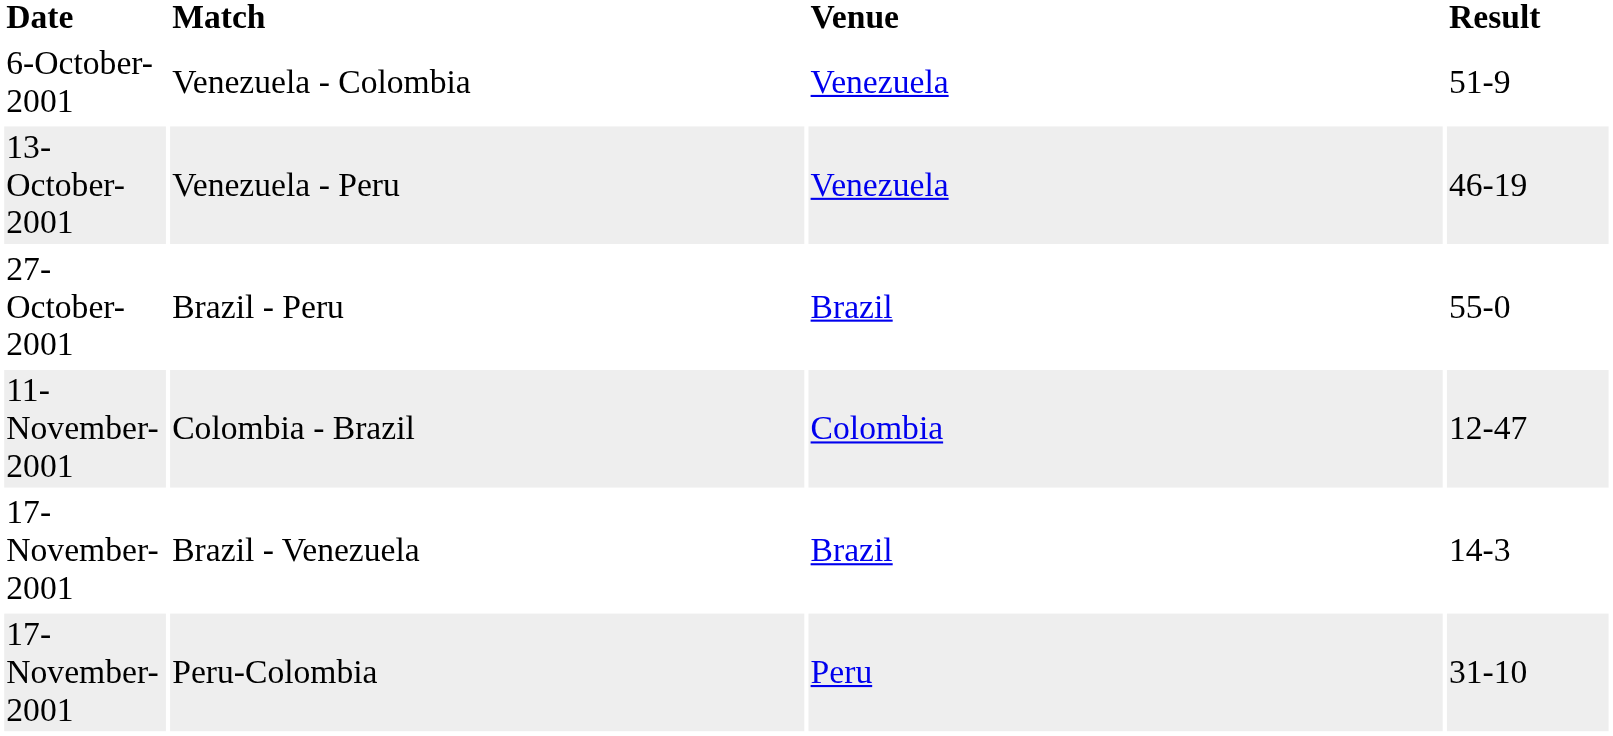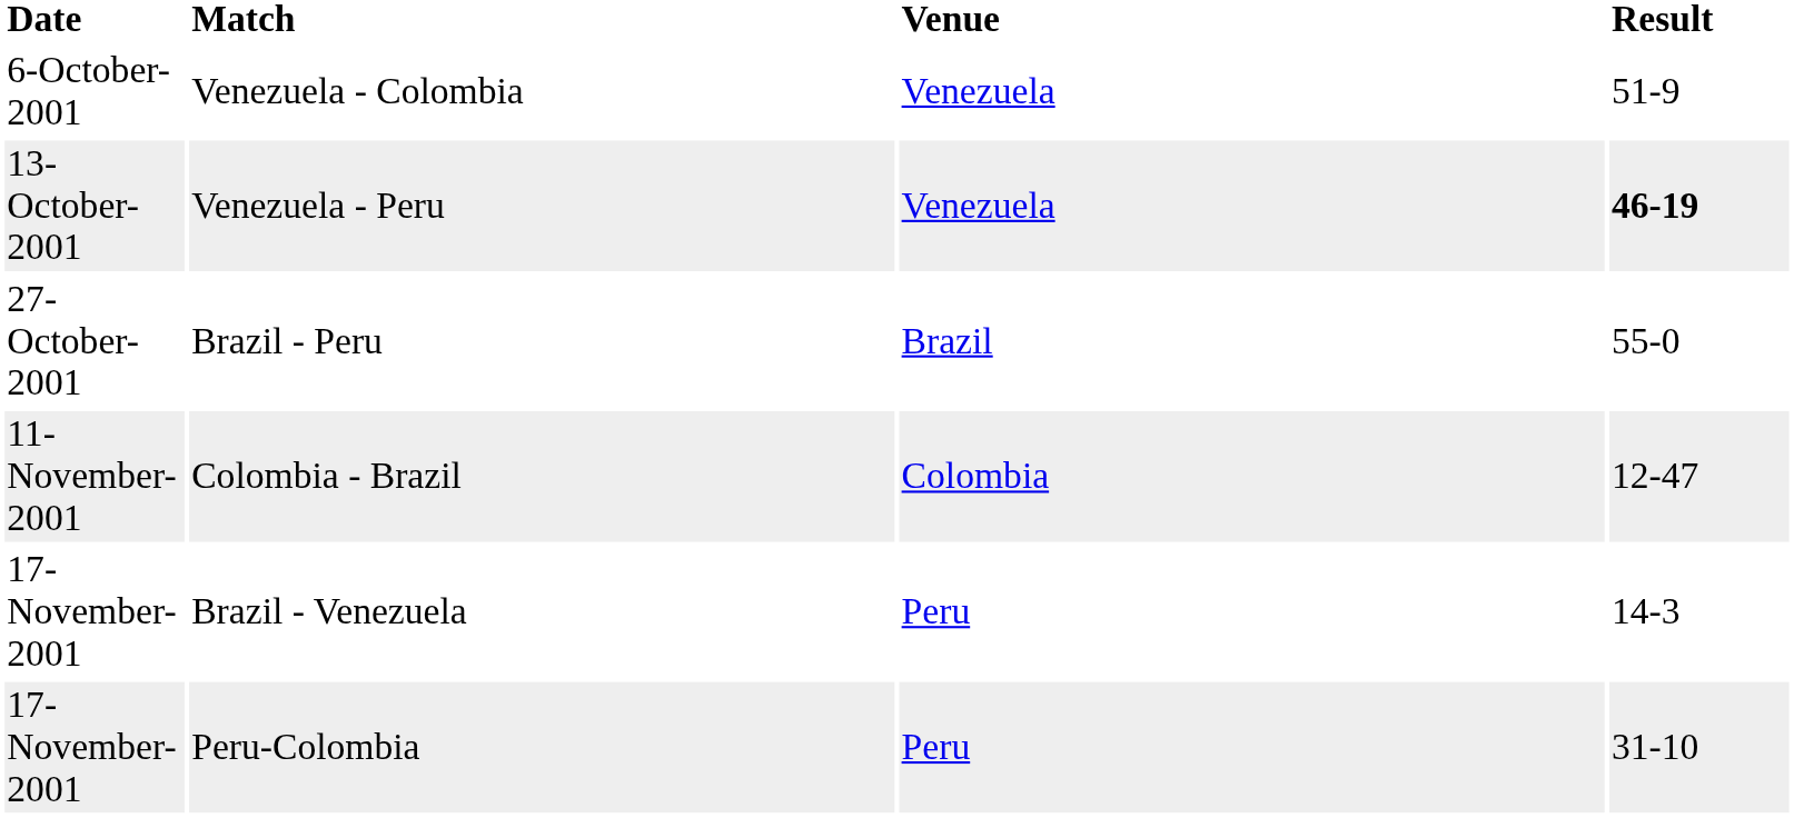Venezuela - Peru | Result: normal -> bold
Brazil - Venezuela | Venue: Brazil -> Peru
